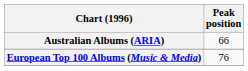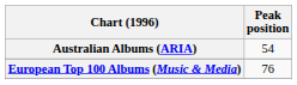Australian Albums (ARIA) | Peak position: 66 -> 54
